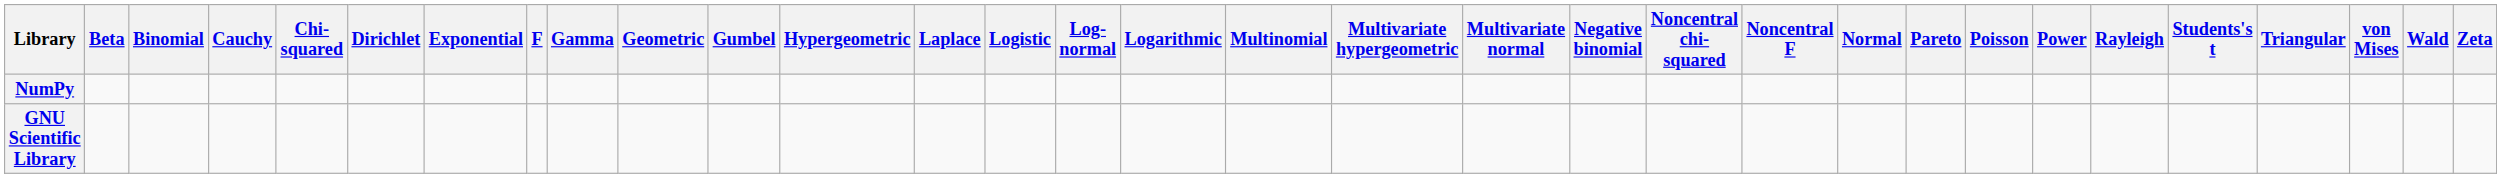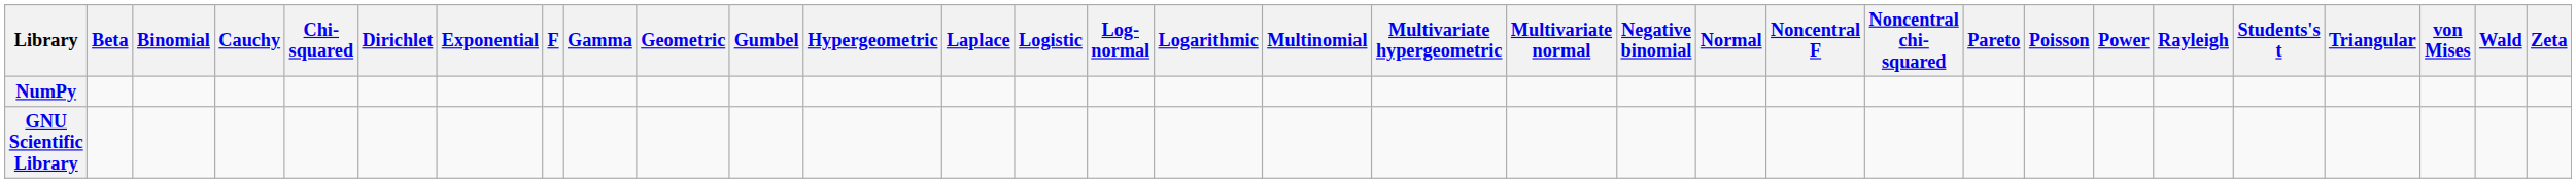columns swapped: Noncentral chi-squared <-> Normal
